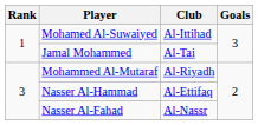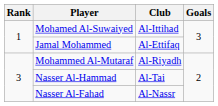Jamal Mohammed | Club: Al-Tai -> Al-Ettifaq
Nasser Al-Hammad | Club: Al-Ettifaq -> Al-Tai
